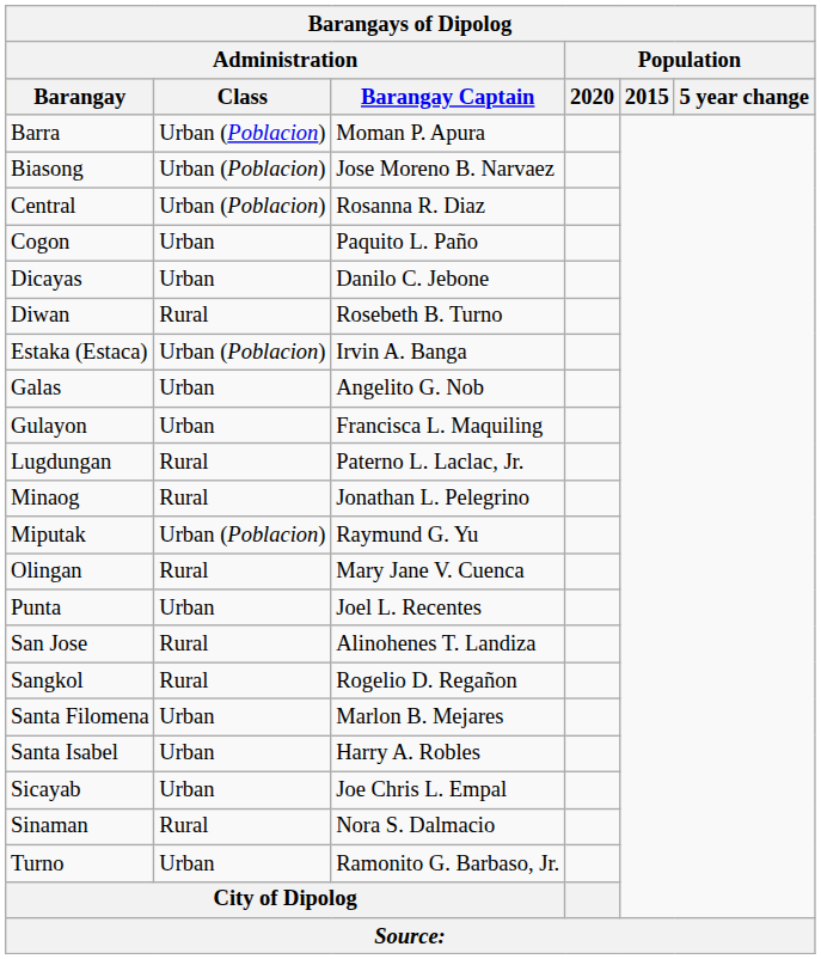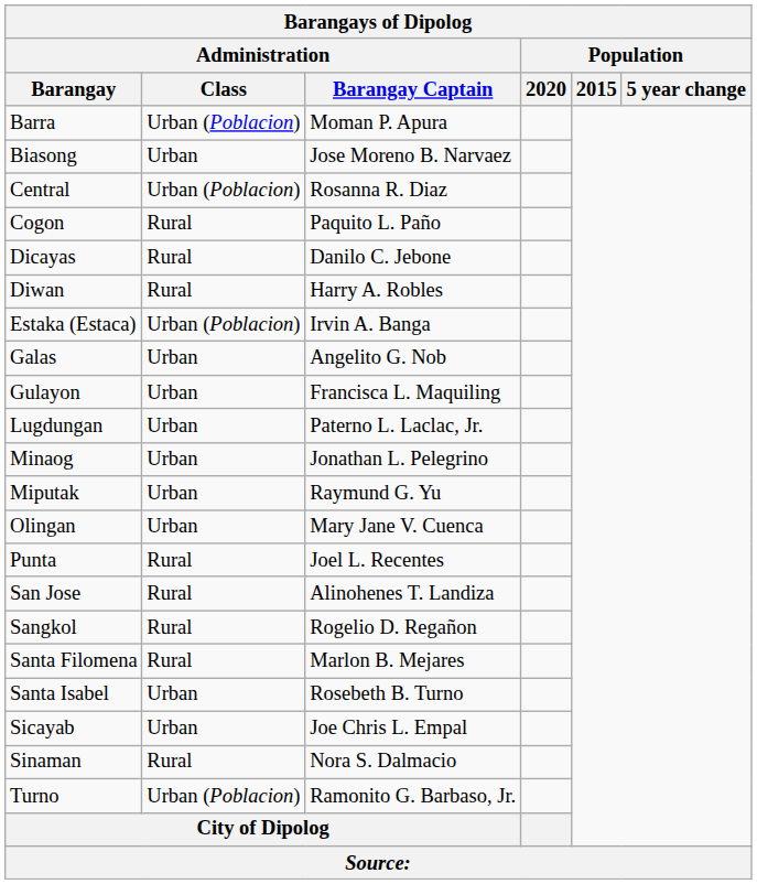Biasong | Administration / Class: Urban (Poblacion) -> Urban
Cogon | Administration / Class: Urban -> Rural
Dicayas | Administration / Class: Urban -> Rural
Diwan | Administration / Barangay Captain: Rosebeth B. Turno -> Harry A. Robles
Lugdungan | Administration / Class: Rural -> Urban
Minaog | Administration / Class: Rural -> Urban
Miputak | Administration / Class: Urban (Poblacion) -> Urban
Olingan | Administration / Class: Rural -> Urban
Punta | Administration / Class: Urban -> Rural
Santa Filomena | Administration / Class: Urban -> Rural
Santa Isabel | Administration / Barangay Captain: Harry A. Robles -> Rosebeth B. Turno
Turno | Administration / Class: Urban -> Urban (Poblacion)
